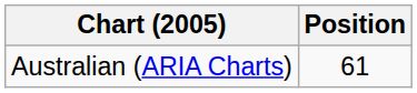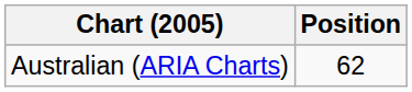Australian (ARIA Charts) | Position: 61 -> 62
